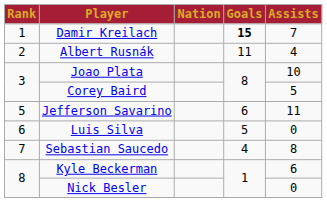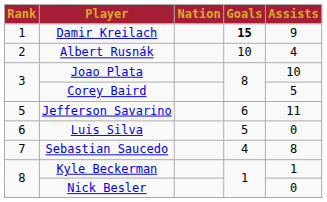Damir Kreilach | Assists: 7 -> 9
Albert Rusnák | Goals: 11 -> 10
Kyle Beckerman | Assists: 6 -> 1
